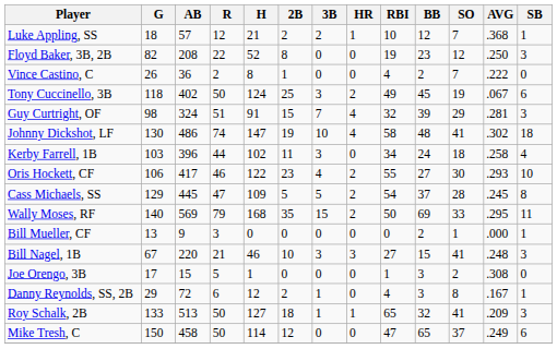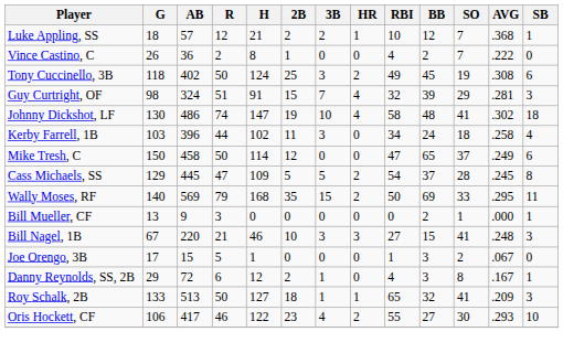- row: Floyd Baker, 3B, 2B | 82 | 208 | 22 | 52 | 8 | 0 | 0 | 19 | 23 | 12 | .250 | 3
Tony Cuccinello, 3B | AVG: .067 -> .308
rows swapped: Oris Hockett, CF <-> Mike Tresh, C
Joe Orengo, 3B | AVG: .308 -> .067
